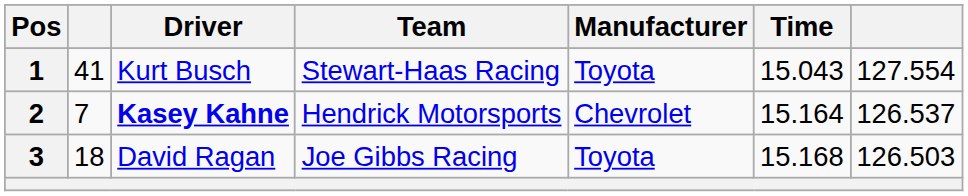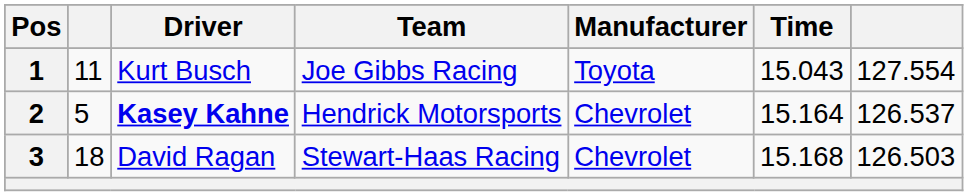1 | column 2: 41 -> 11
1 | Team: Stewart-Haas Racing -> Joe Gibbs Racing
2 | column 2: 7 -> 5
3 | Team: Joe Gibbs Racing -> Stewart-Haas Racing
3 | Manufacturer: Toyota -> Chevrolet
